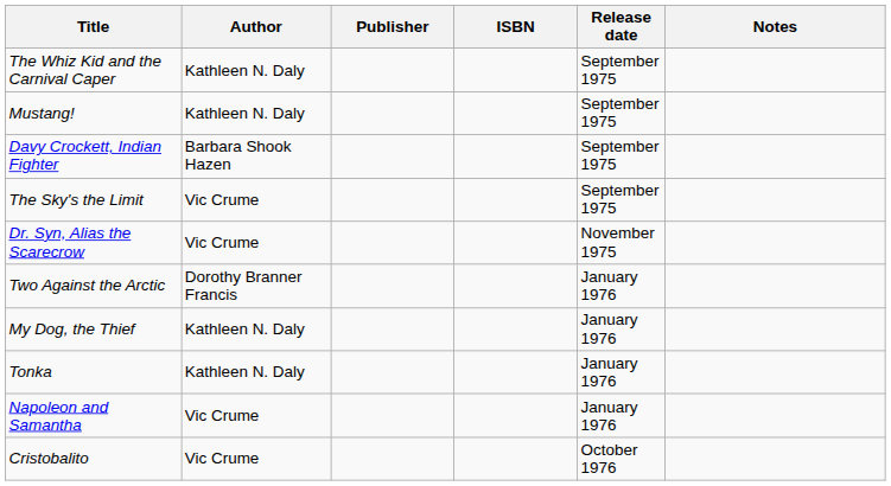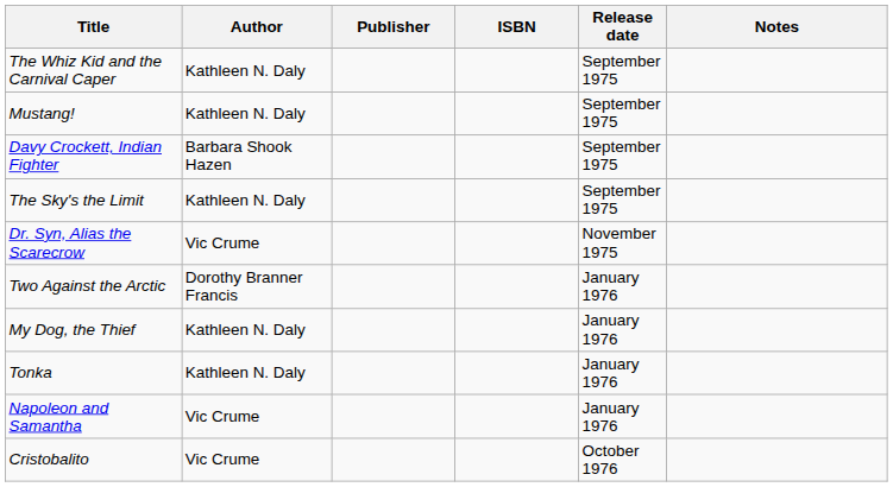The Sky's the Limit | Author: Vic Crume -> Kathleen N. Daly
